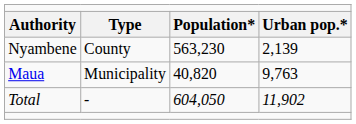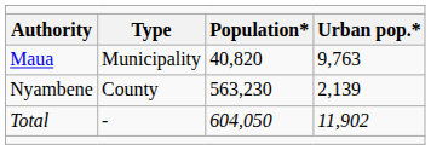rows swapped: Maua <-> Nyambene
